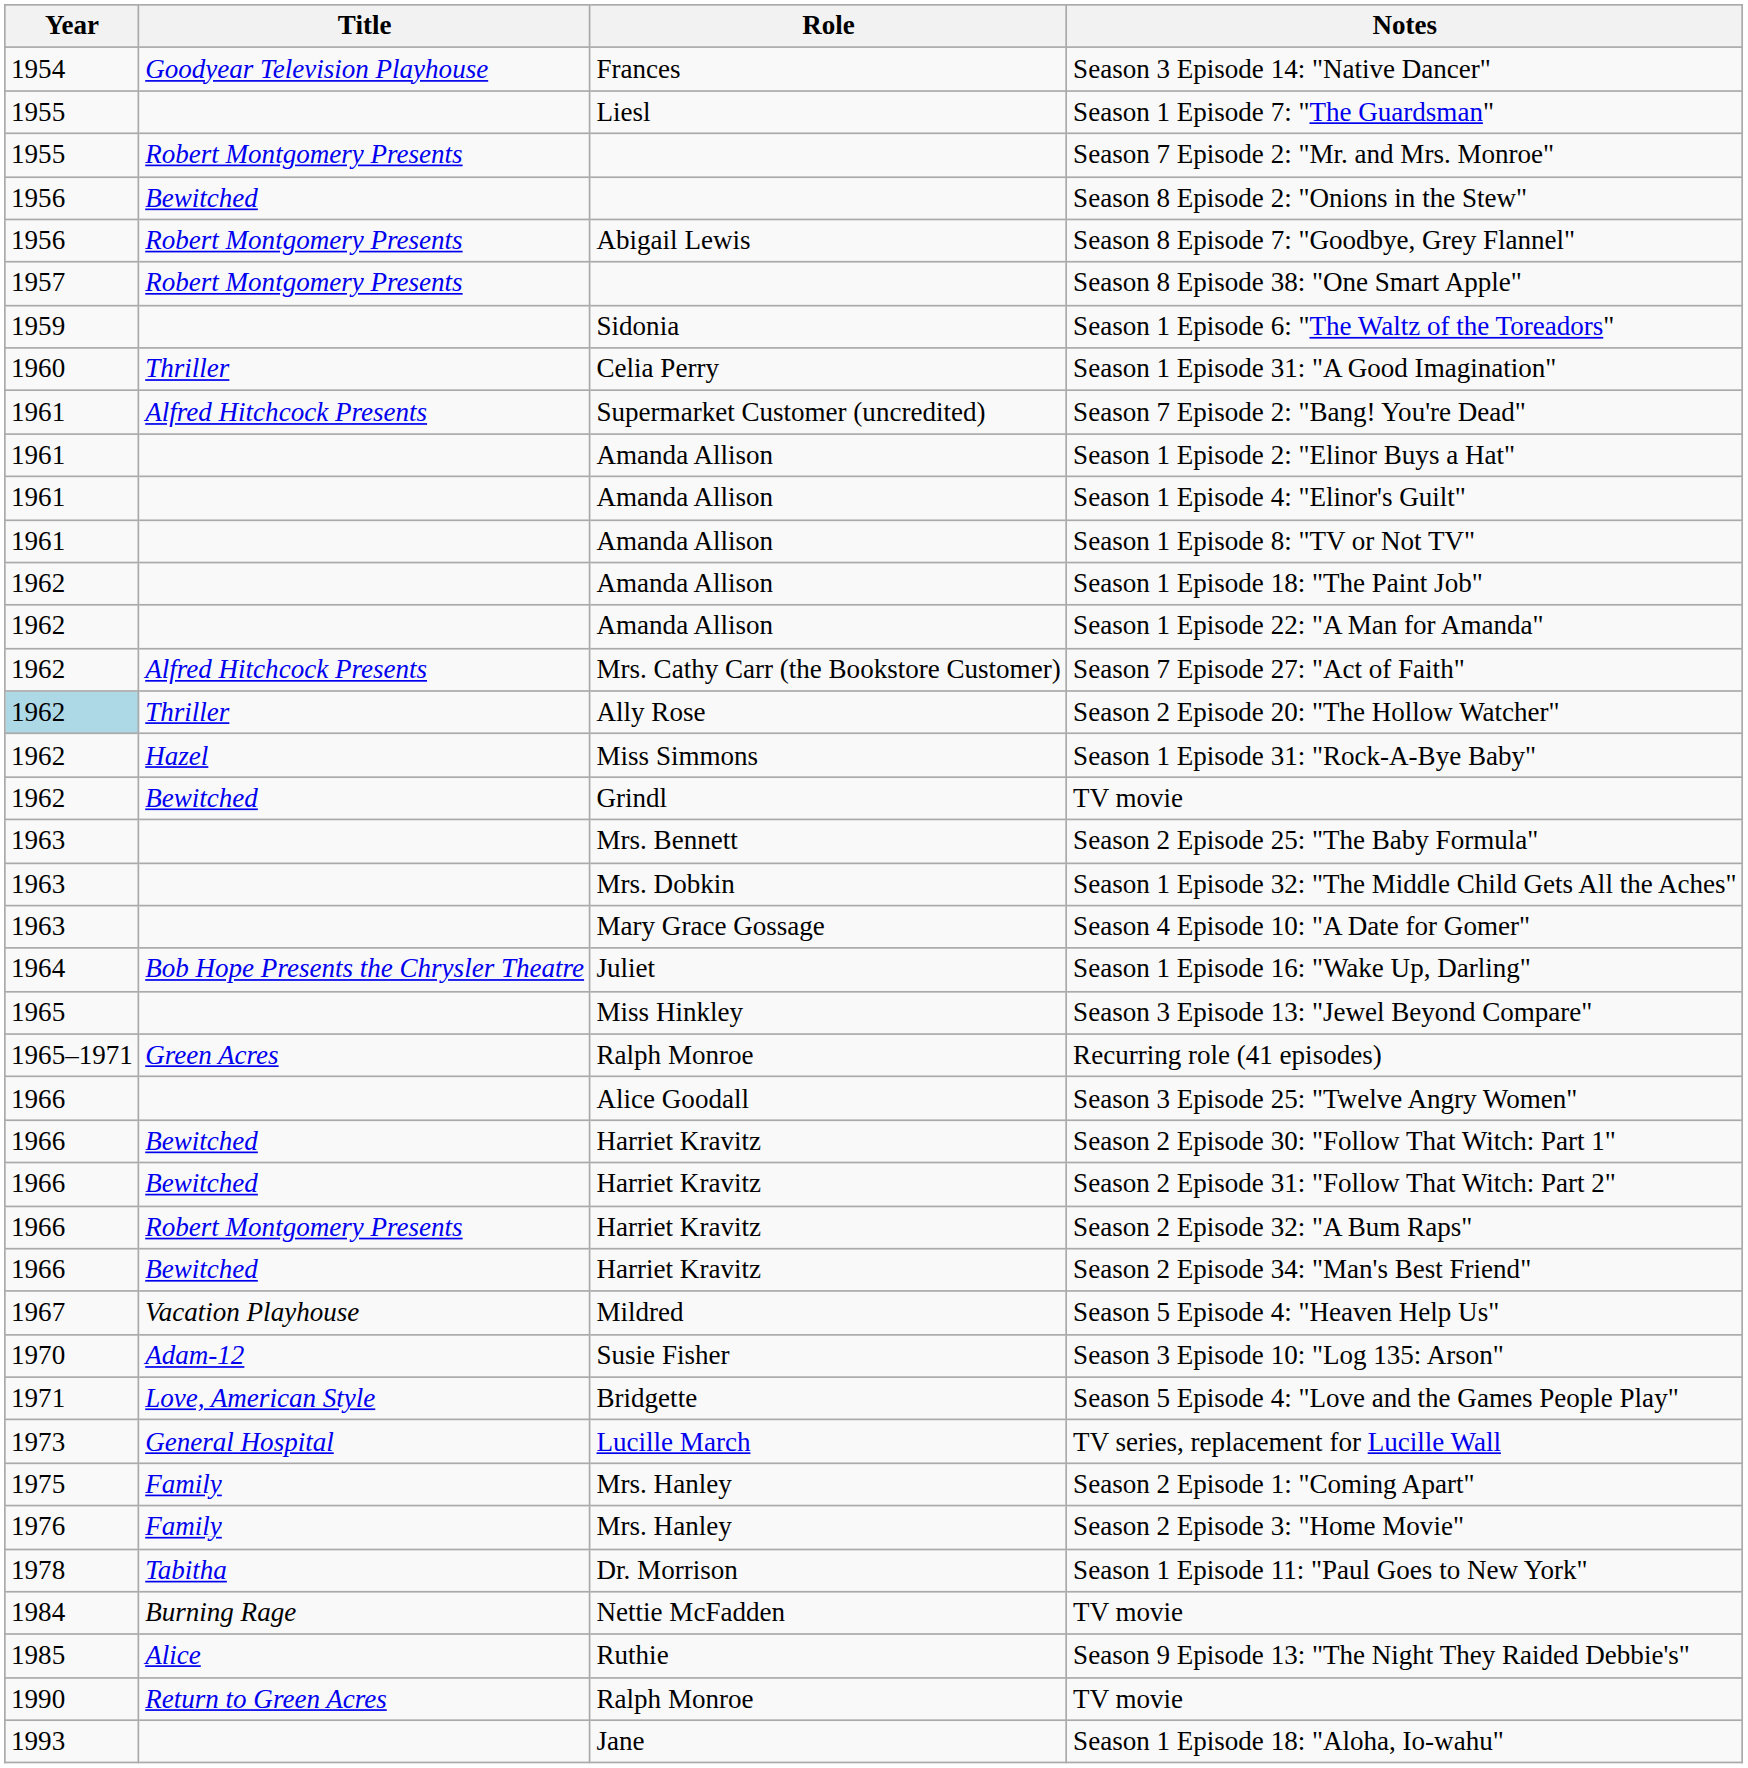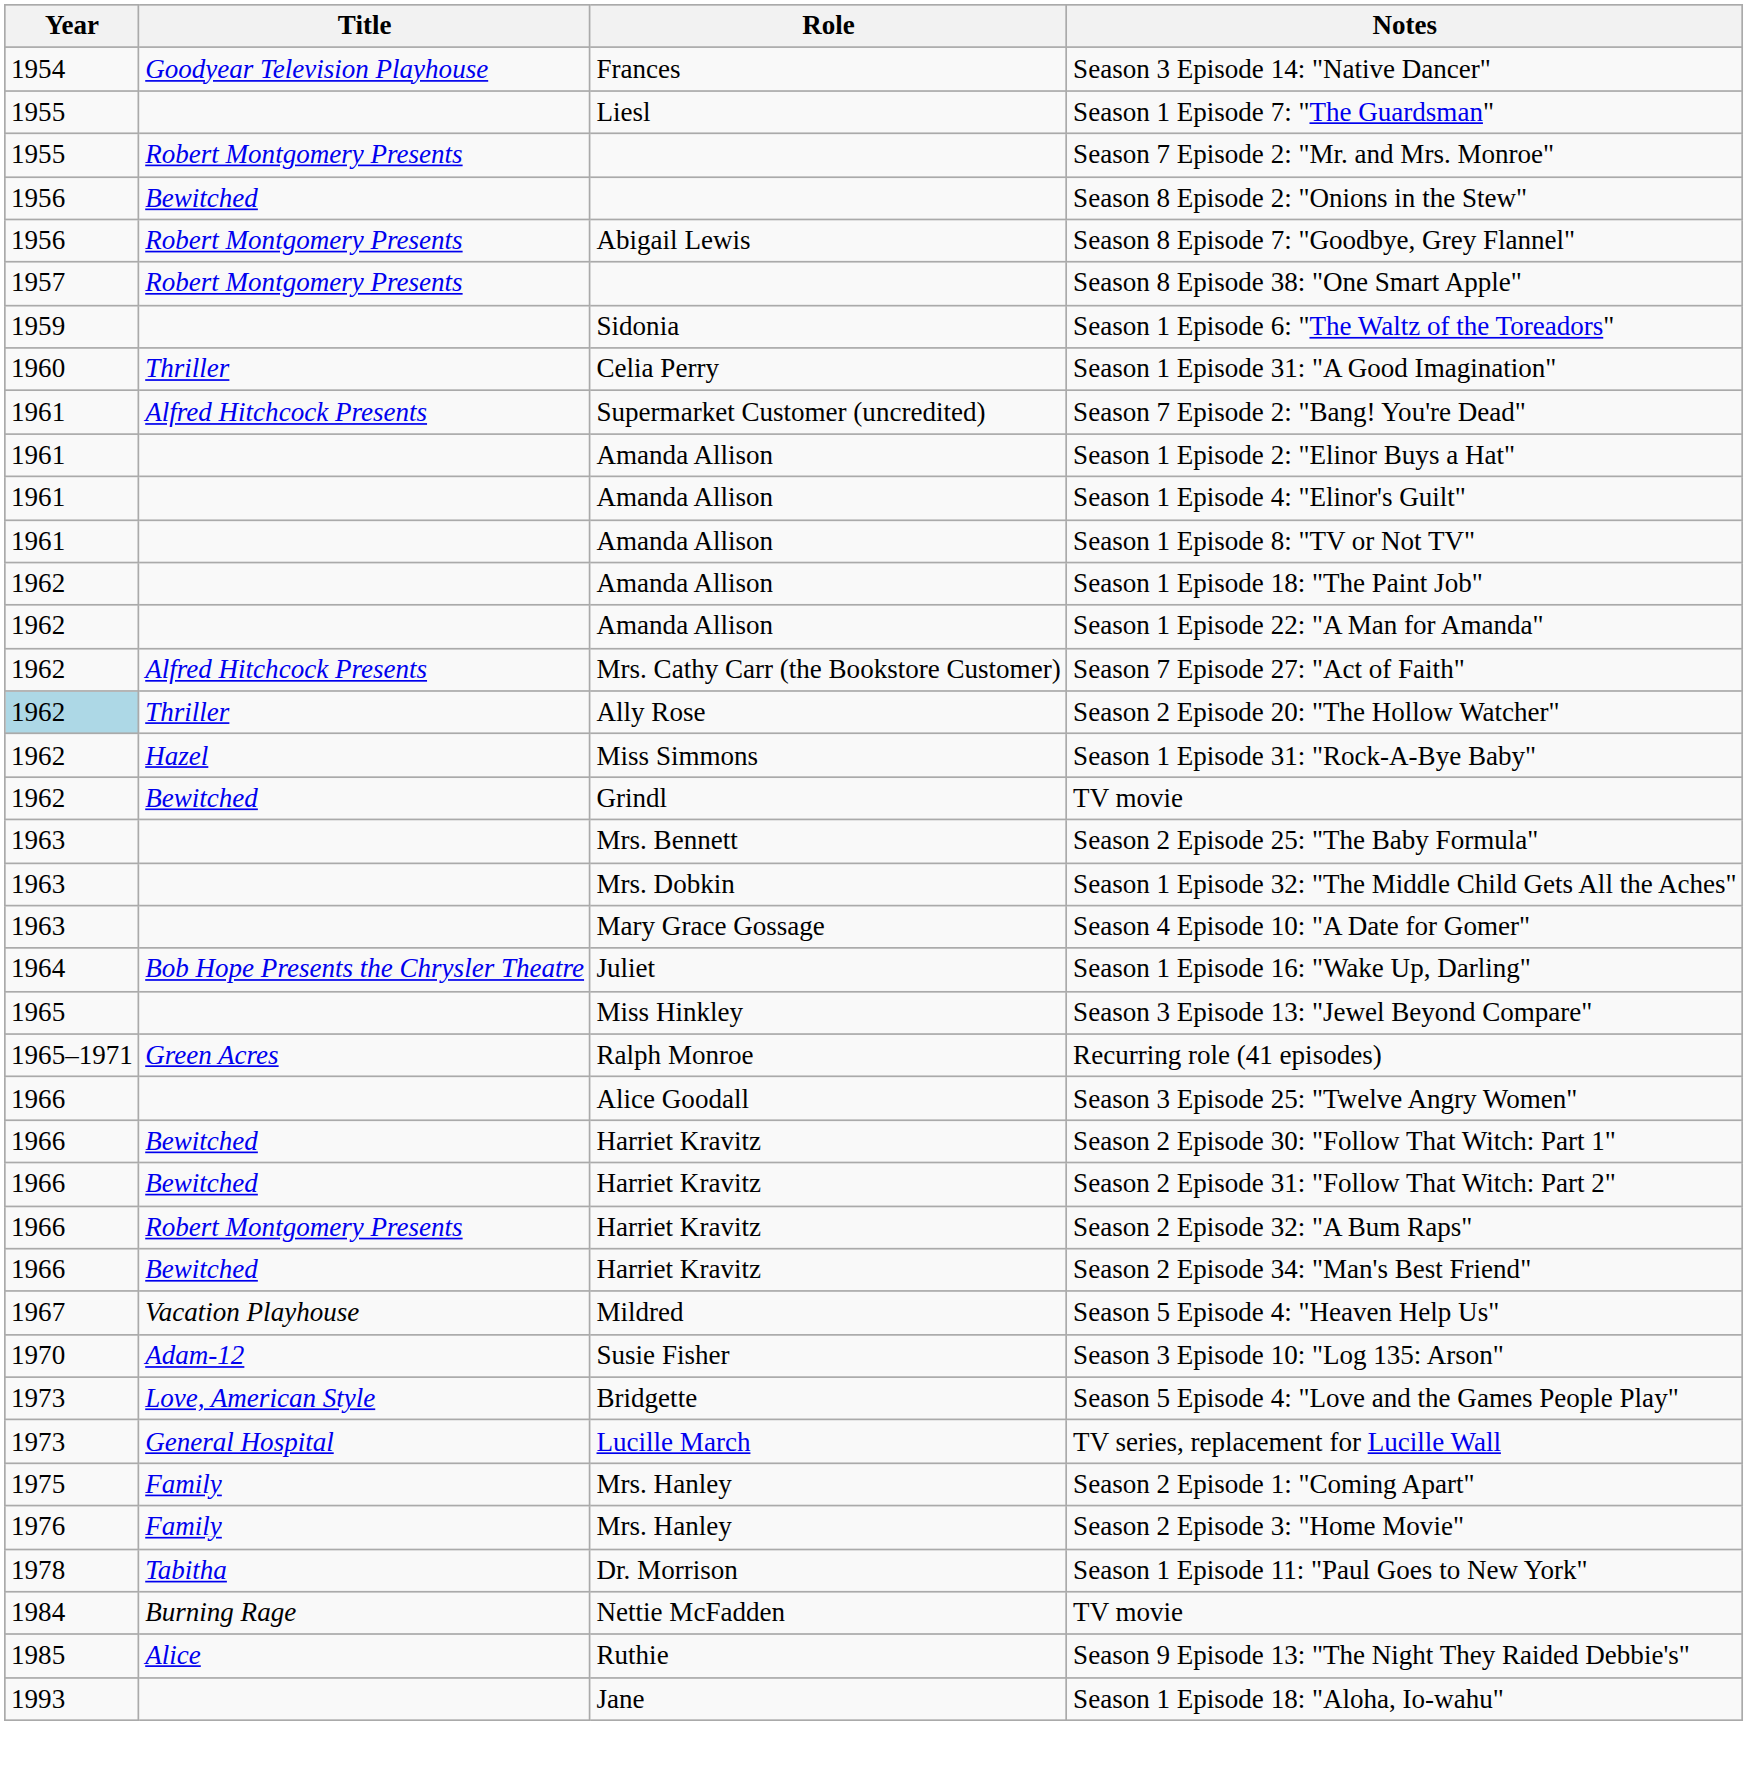Season 5 Episode 4: "Love and the Games People Play" | Year: 1971 -> 1973
- row: 1990 | Return to Green Acres | Ralph Monroe | TV movie
